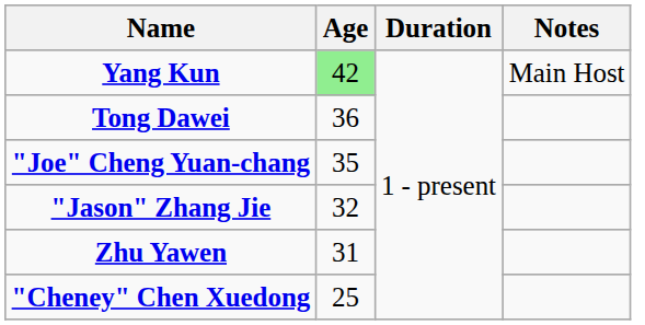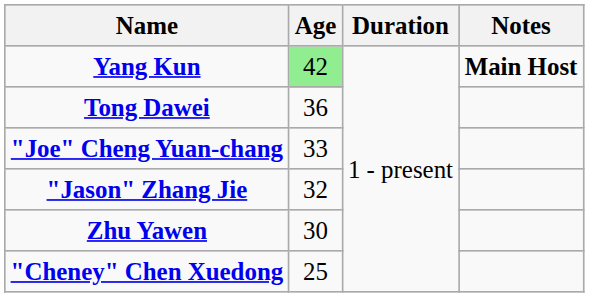Yang Kun | Notes: normal -> bold
"Joe" Cheng Yuan-chang | Age: 35 -> 33
Zhu Yawen | Age: 31 -> 30
